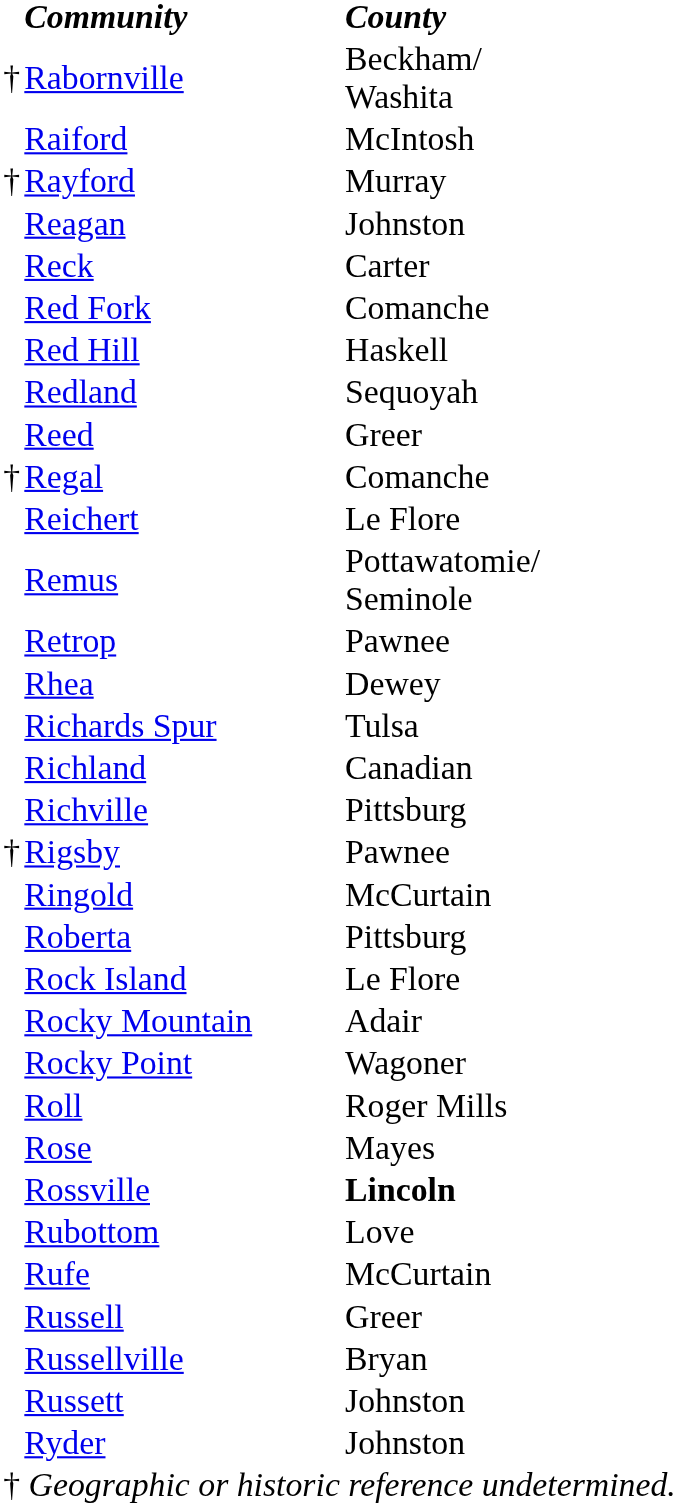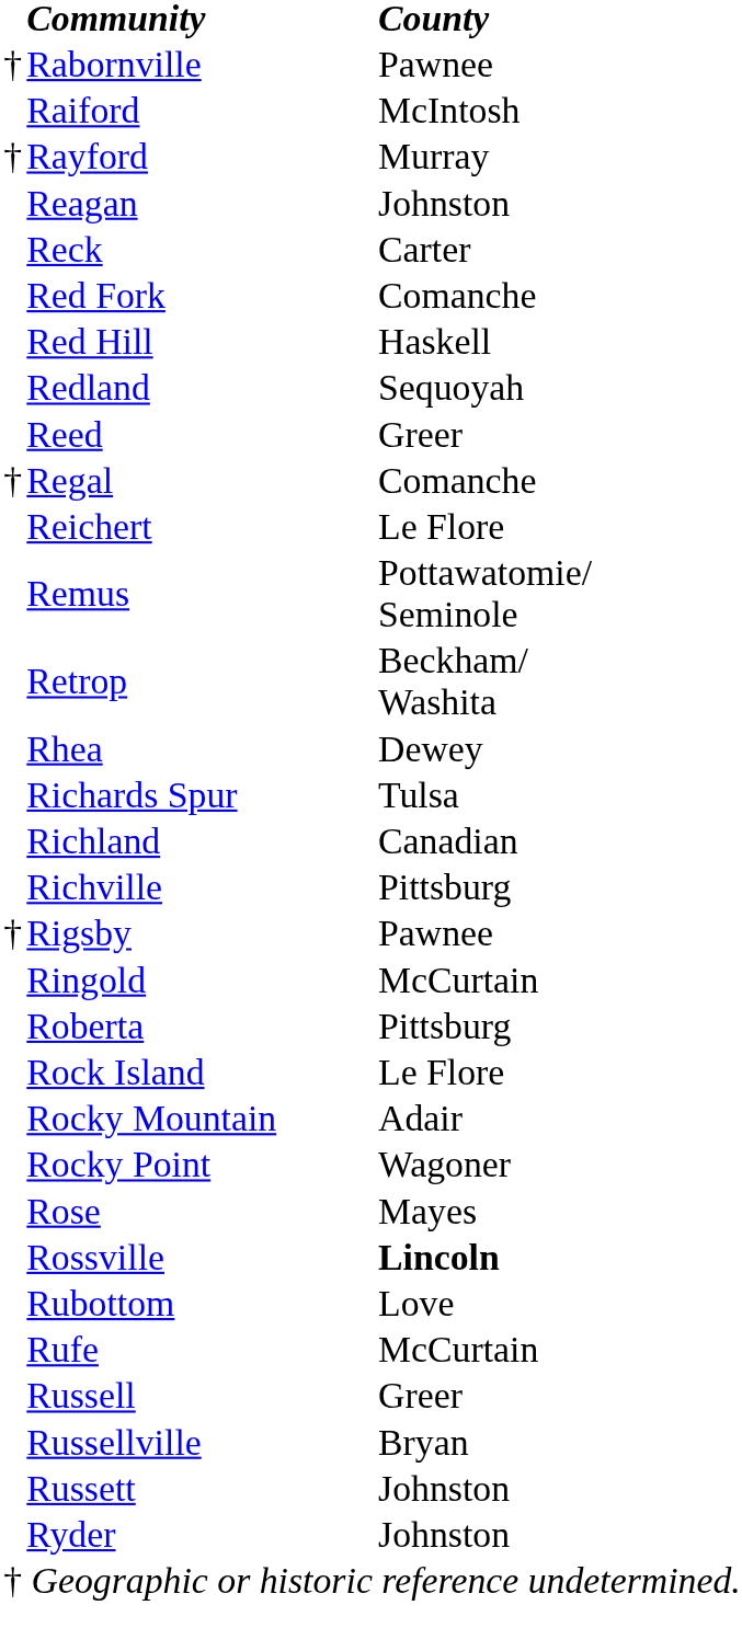Rabornville | County: Beckham/ Washita -> Pawnee
Retrop | County: Pawnee -> Beckham/ Washita
- row: Roll | Roger Mills
